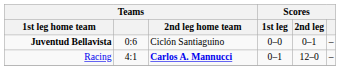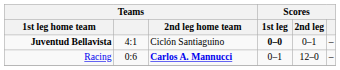Juventud Bellavista | Teams: 0:6 -> 4:1
Juventud Bellavista | Scores / 1st leg: normal -> bold
Racing | Teams: 4:1 -> 0:6
